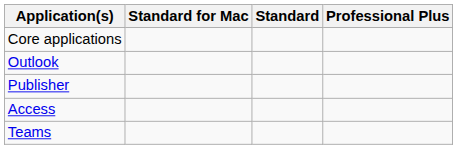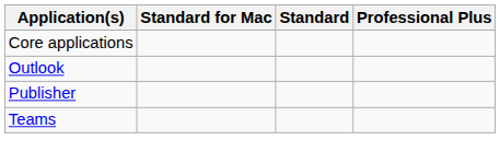- row: Access
